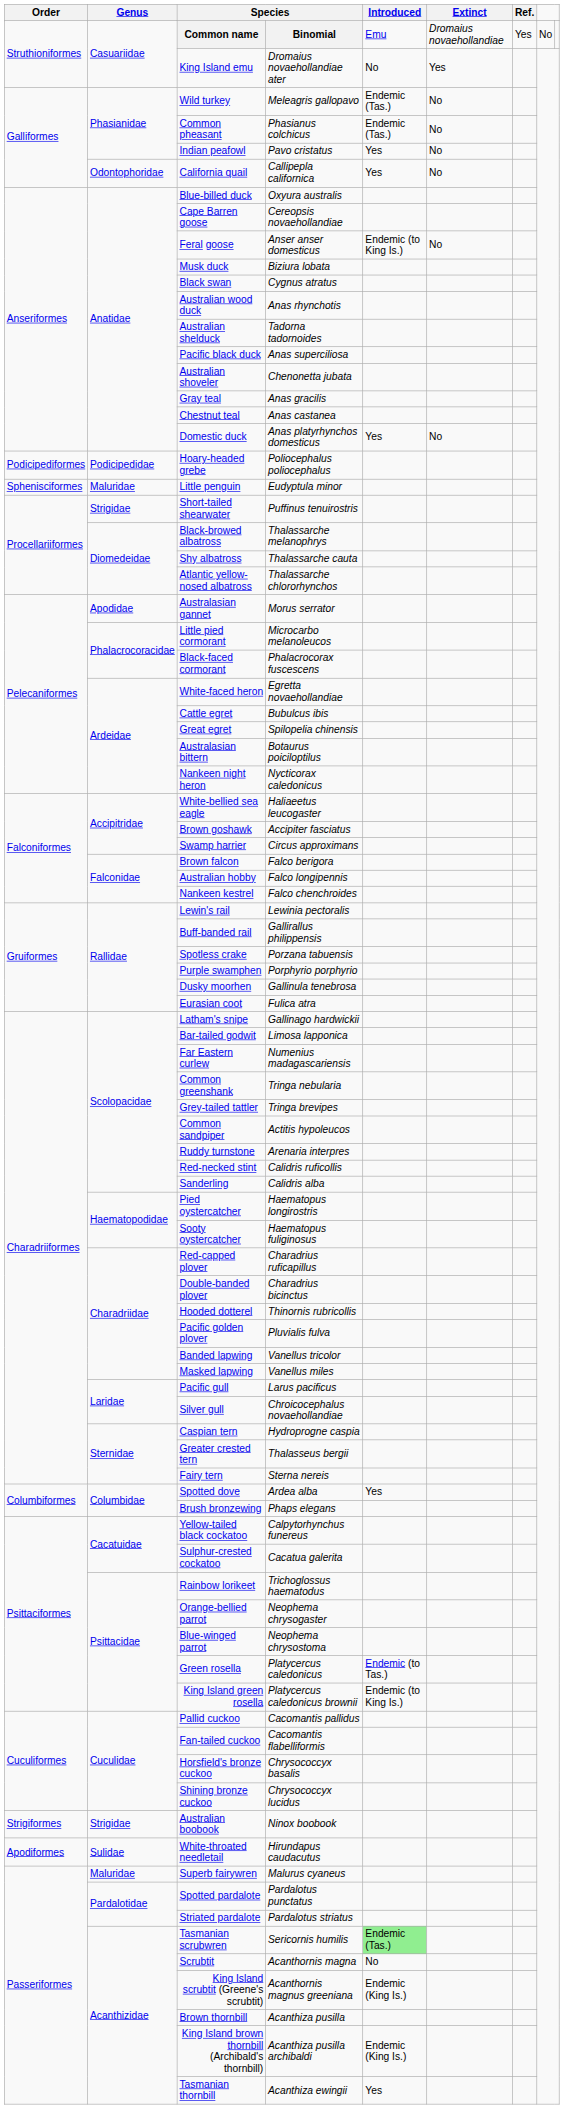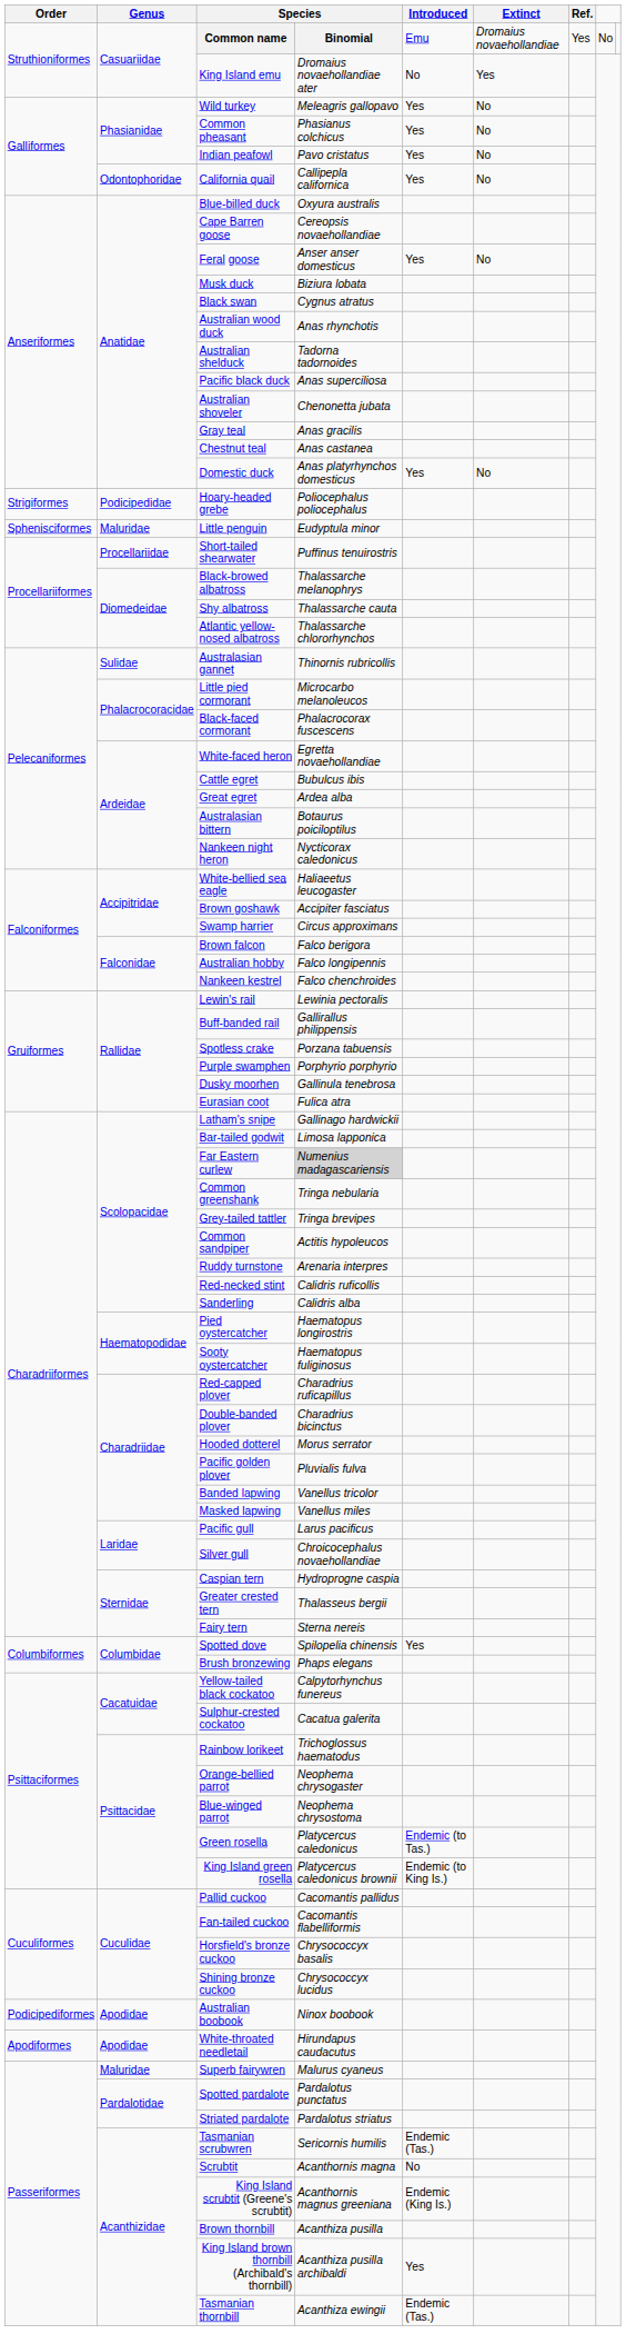Wild turkey | Introduced: Endemic (Tas.) -> Yes
Common pheasant | Introduced: Endemic (Tas.) -> Yes
Feral goose | Introduced: Endemic (to King Is.) -> Yes
Hoary-headed grebe | Order: Podicipediformes -> Strigiformes
Short-tailed shearwater | Genus: Strigidae -> Procellariidae
Australasian gannet | Genus: Apodidae -> Sulidae
Australasian gannet | Species / Binomial: Morus serrator -> Thinornis rubricollis
Great egret | Species / Binomial: Spilopelia chinensis -> Ardea alba
Far Eastern curlew | Species / Binomial: no background -> lightgrey background
Hooded dotterel | Species / Binomial: Thinornis rubricollis -> Morus serrator
Spotted dove | Species / Binomial: Ardea alba -> Spilopelia chinensis
Australian boobook | Order: Strigiformes -> Podicipediformes
Australian boobook | Genus: Strigidae -> Apodidae
White-throated needletail | Genus: Sulidae -> Apodidae
Tasmanian scrubwren | Introduced: lightgreen background -> no background
King Island brown thornbill (Archibald's thornbill) | Introduced: Endemic (King Is.) -> Yes
Tasmanian thornbill | Introduced: Yes -> Endemic (Tas.)
